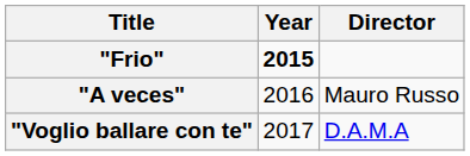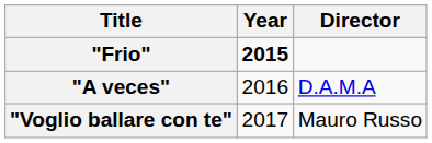"A veces" | Director: Mauro Russo -> D.A.M.A
"Voglio ballare con te" | Director: D.A.M.A -> Mauro Russo
